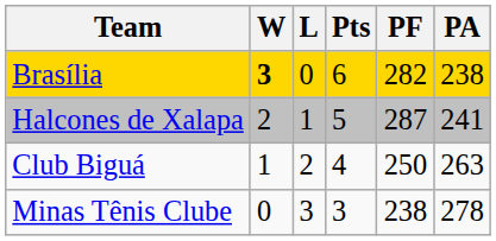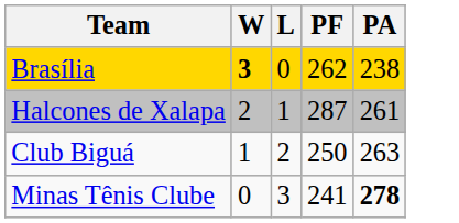- column: Pts | 6 | 5 | 4 | 3
Brasília | PF: 282 -> 262
Halcones de Xalapa | PA: 241 -> 261
Minas Tênis Clube | PF: 238 -> 241
Minas Tênis Clube | PA: normal -> bold
